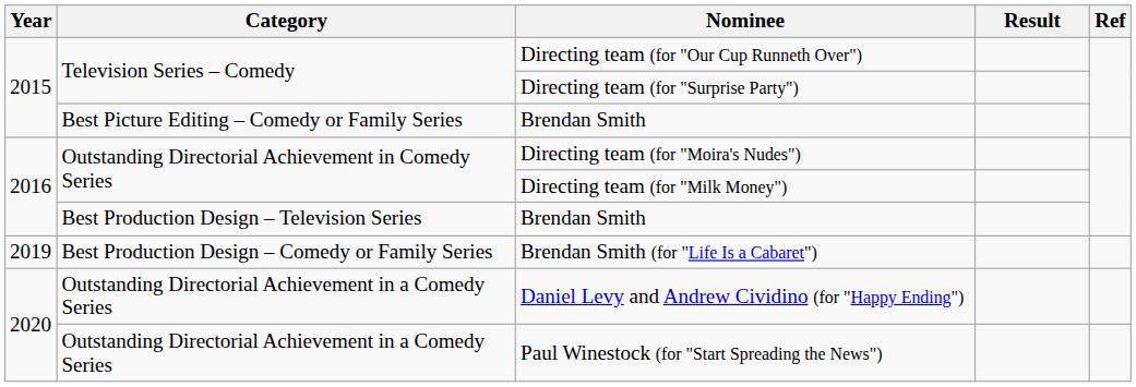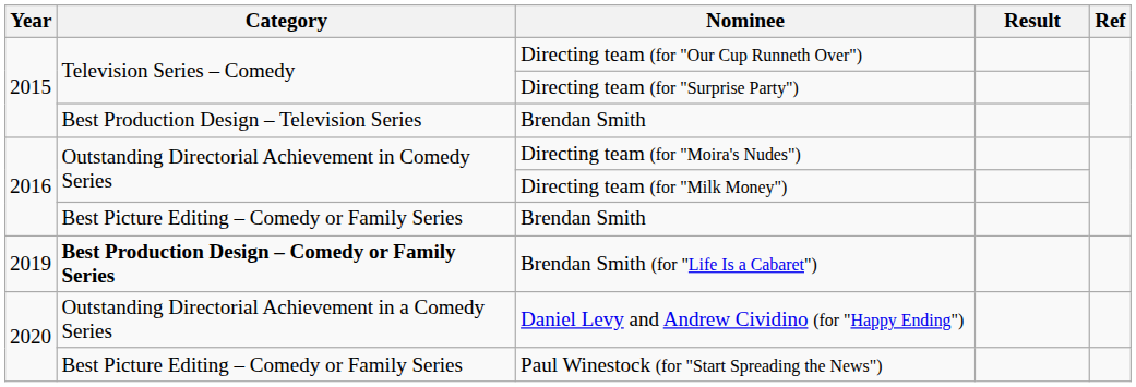2015 / Brendan Smith | Category: Best Picture Editing – Comedy or Family Series -> Best Production Design – Television Series
2016 / Brendan Smith | Category: Best Production Design – Television Series -> Best Picture Editing – Comedy or Family Series
Brendan Smith (for "Life Is a Cabaret") | Category: normal -> bold
Paul Winestock (for "Start Spreading the News") | Category: Outstanding Directorial Achievement in a Comedy Series -> Best Picture Editing – Comedy or Family Series
